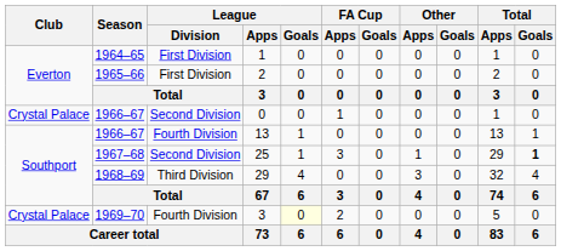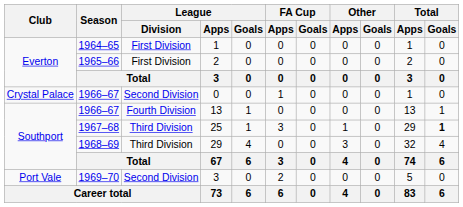25 | League / Division: Second Division -> Third Division
1969–70 / 3 | Club: Crystal Palace -> Port Vale
1969–70 / 3 | League / Division: Fourth Division -> Second Division
1969–70 / 3 | League / Goals: lightyellow background -> no background
